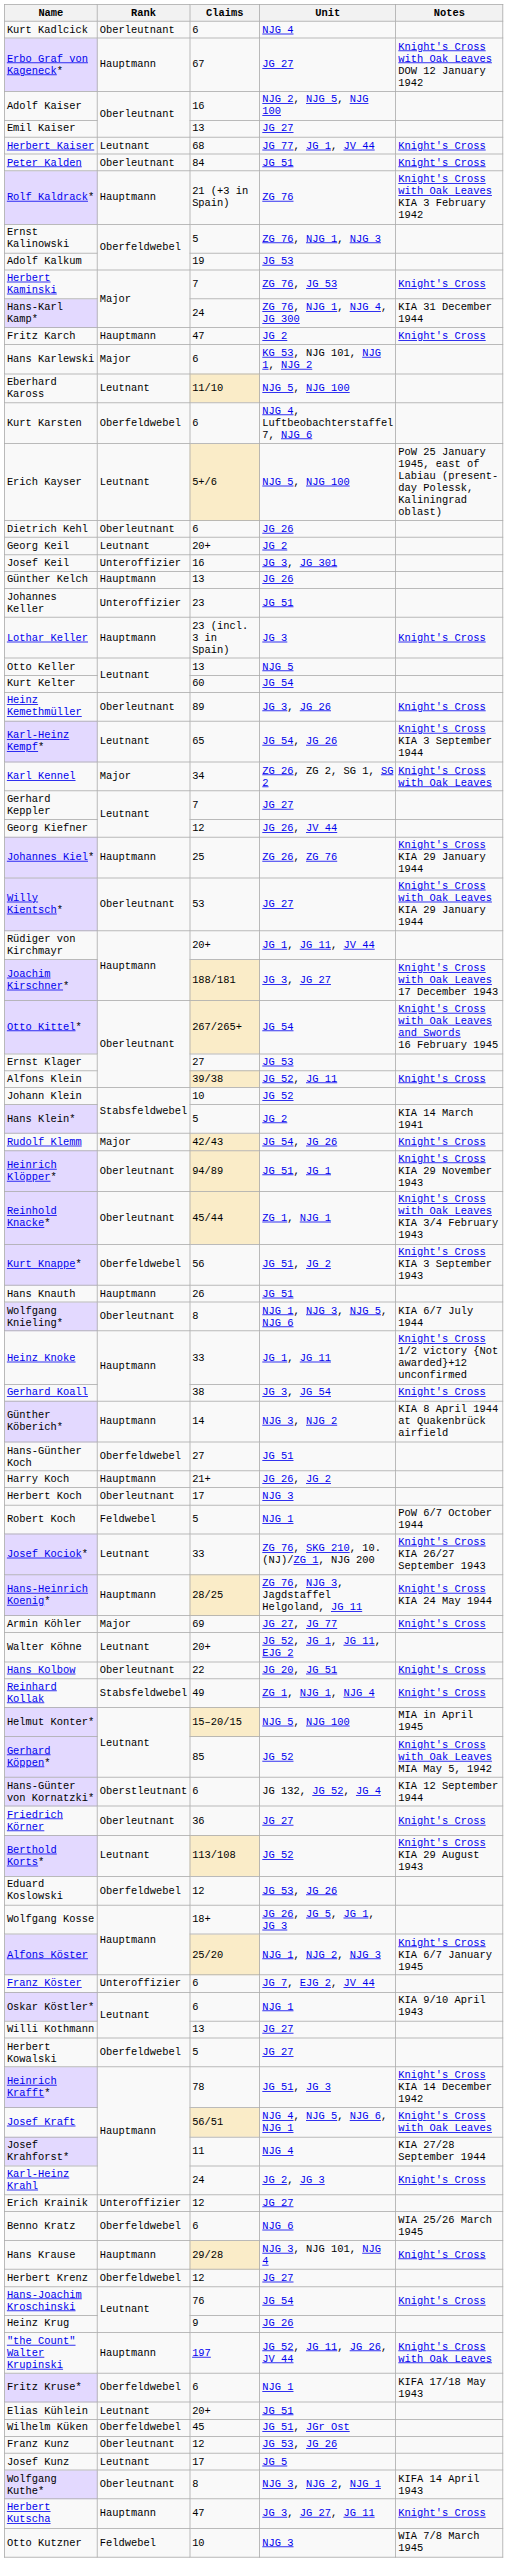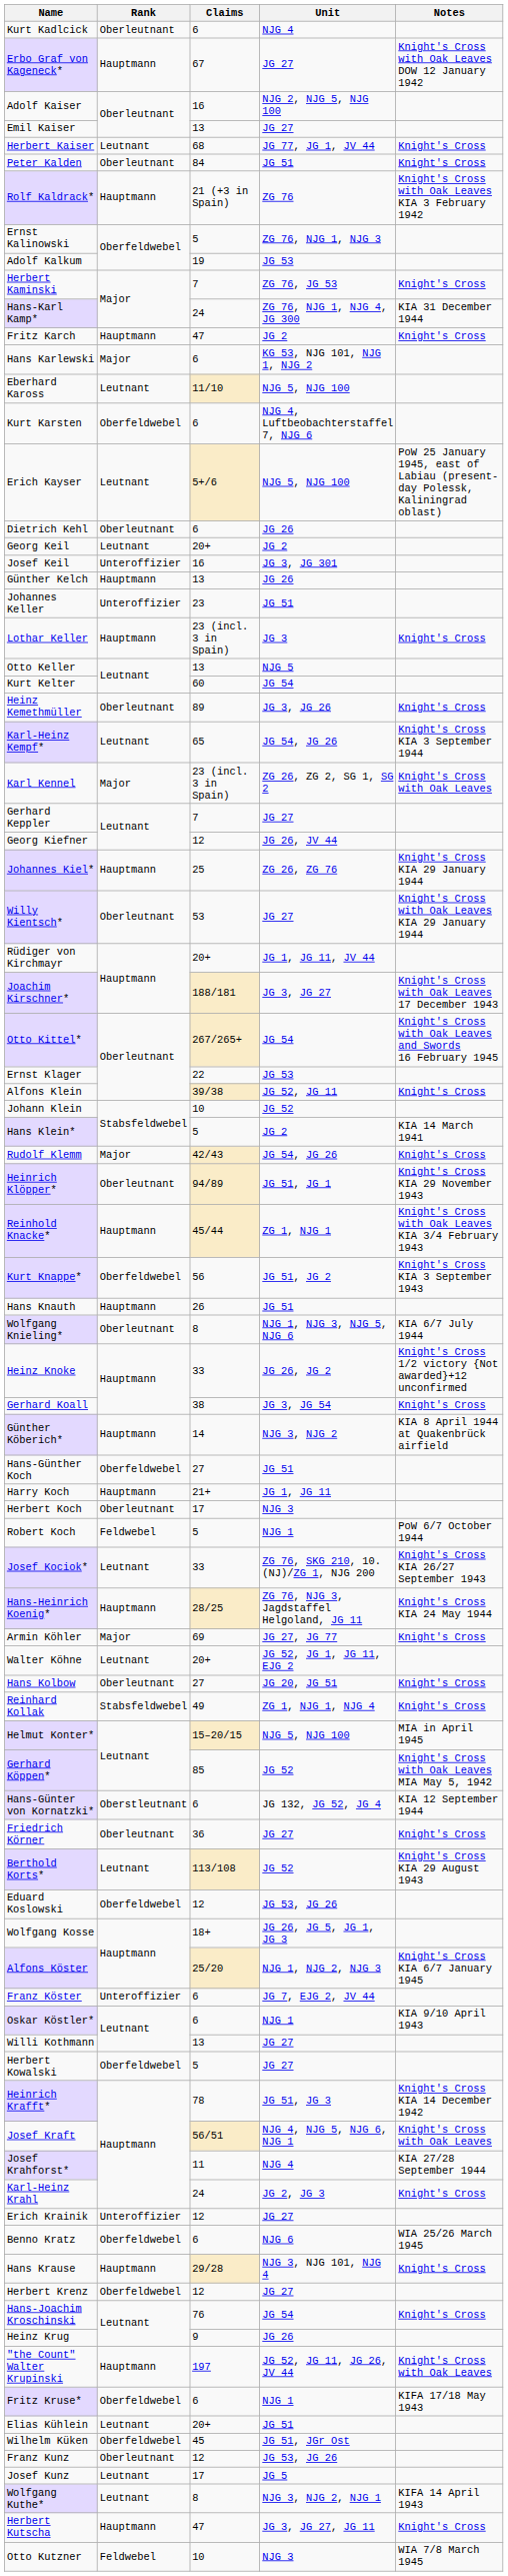Karl Kennel | Claims: 34 -> 23 (incl. 3 in Spain)
Ernst Klager | Claims: 27 -> 22
Reinhold Knacke* | Rank: Oberleutnant -> Hauptmann
Heinz Knoke | Unit: JG 1, JG 11 -> JG 26, JG 2
Harry Koch | Unit: JG 26, JG 2 -> JG 1, JG 11
Hans Kolbow | Claims: 22 -> 27
Wolfgang Kuthe* | Rank: Oberleutnant -> Leutnant
